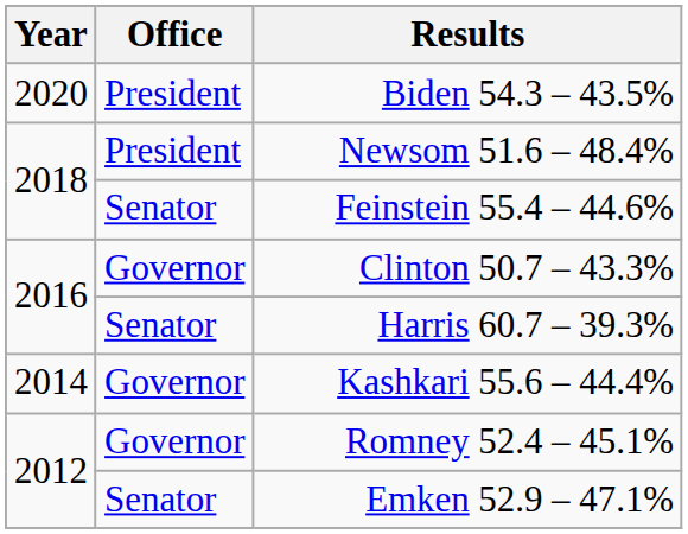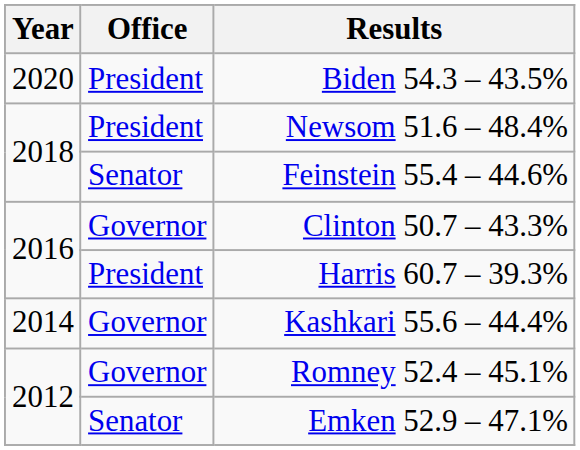Harris 60.7 – 39.3% | Office: Senator -> President
